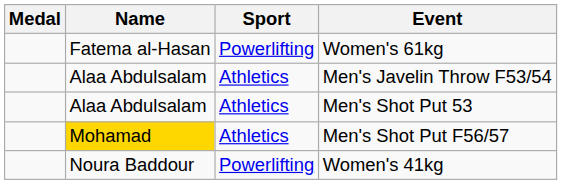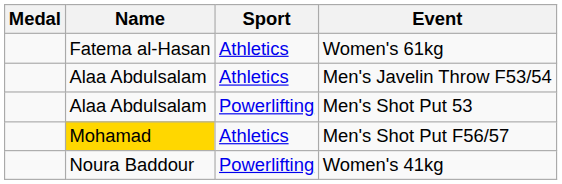Women's 61kg | Sport: Powerlifting -> Athletics
Men's Shot Put 53 | Sport: Athletics -> Powerlifting
